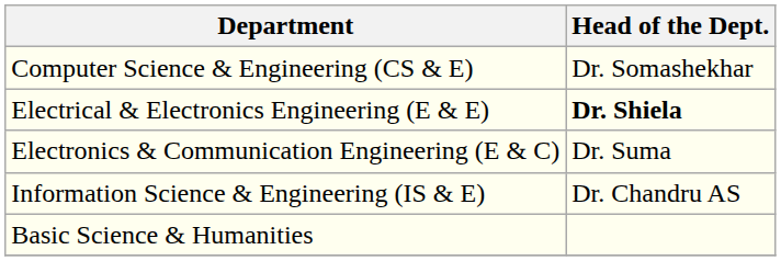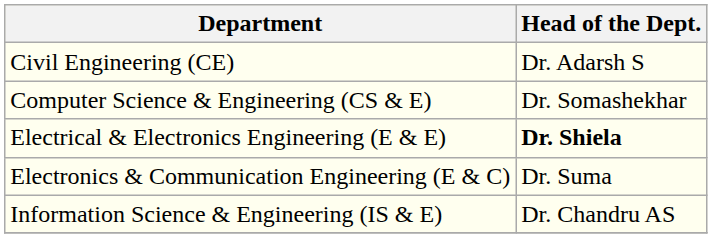+ row: Civil Engineering (CE) | Dr. Adarsh S
- row: Basic Science & Humanities
